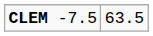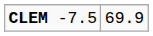CLEM -7.5 | column 2: 63.5 -> 69.9
